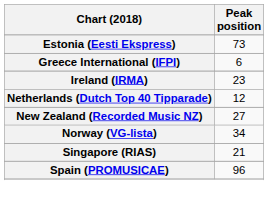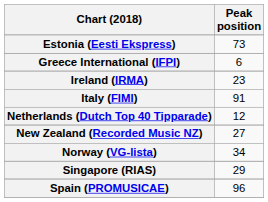+ row: Italy (FIMI) | 91
Singapore (RIAS) | Peak position: 21 -> 29
